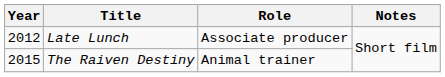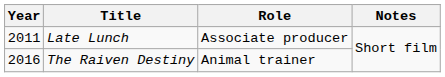Late Lunch | Year: 2012 -> 2011
The Raiven Destiny | Year: 2015 -> 2016
